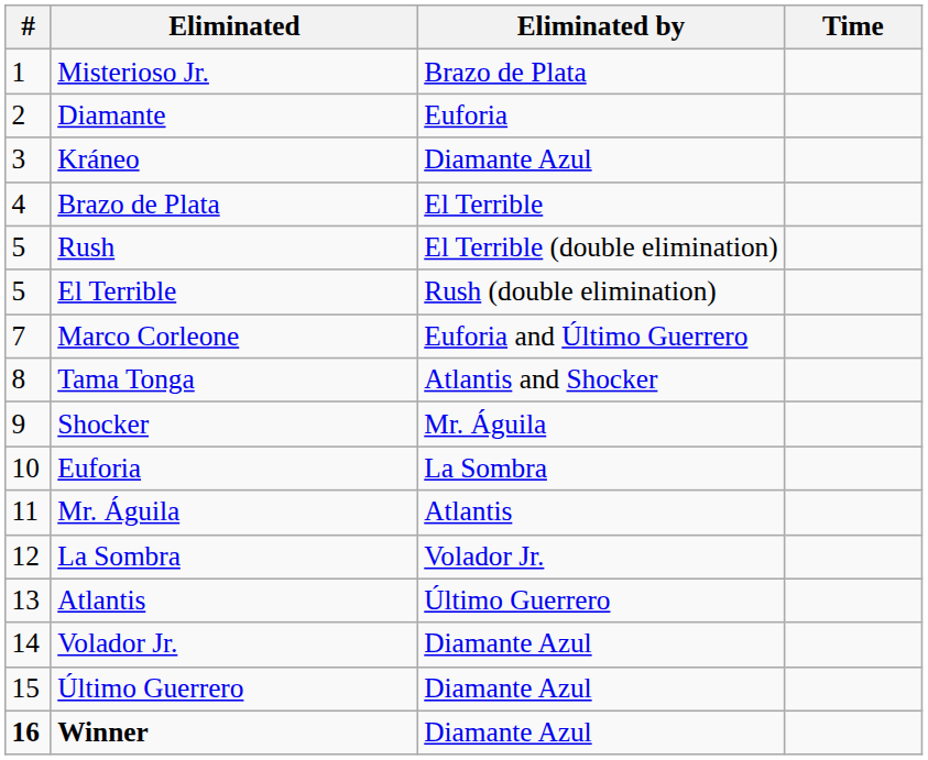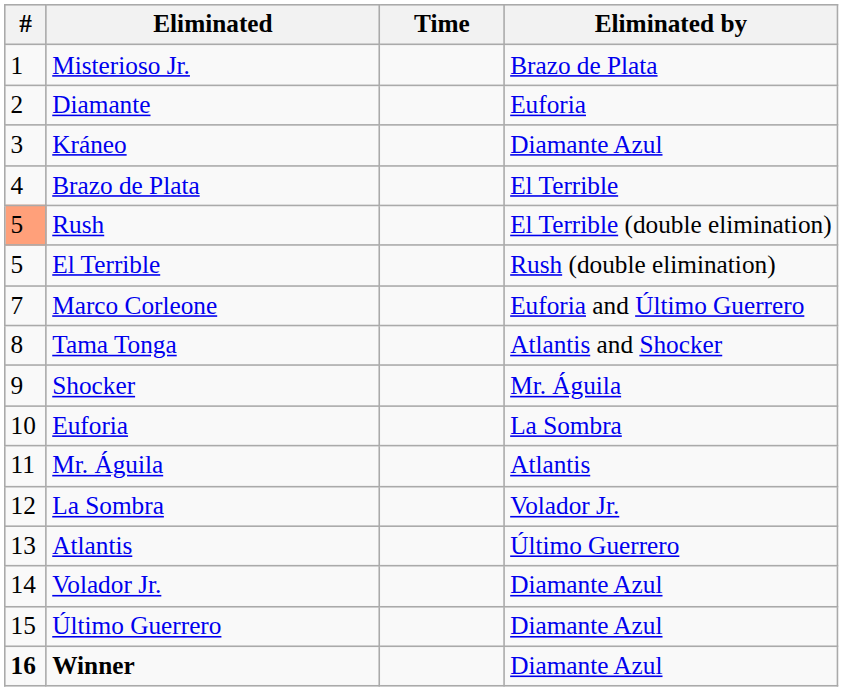columns swapped: Eliminated by <-> Time
Rush | #: no background -> lightsalmon background
